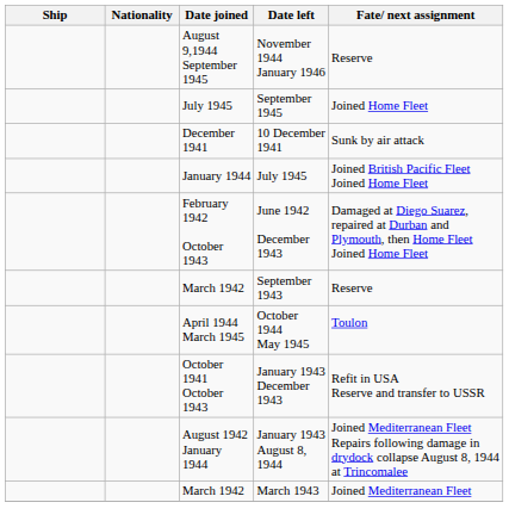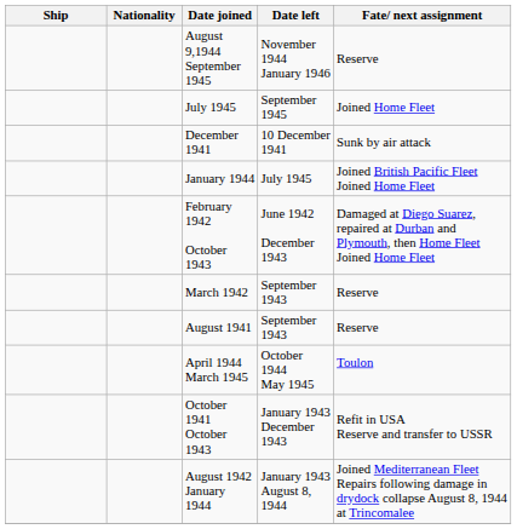+ row: August 1941 | September 1943 | Reserve
- row: March 1942 | March 1943 | Joined Mediterranean Fleet
